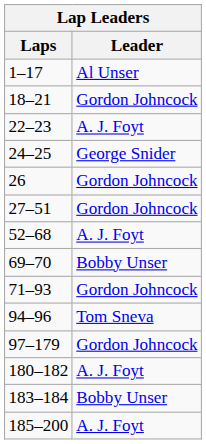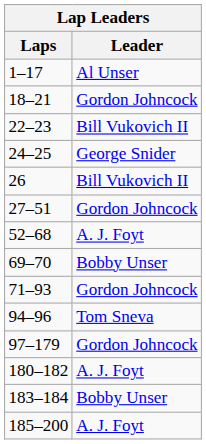22–23 | Leader: A. J. Foyt -> Bill Vukovich II
26 | Leader: Gordon Johncock -> Bill Vukovich II
